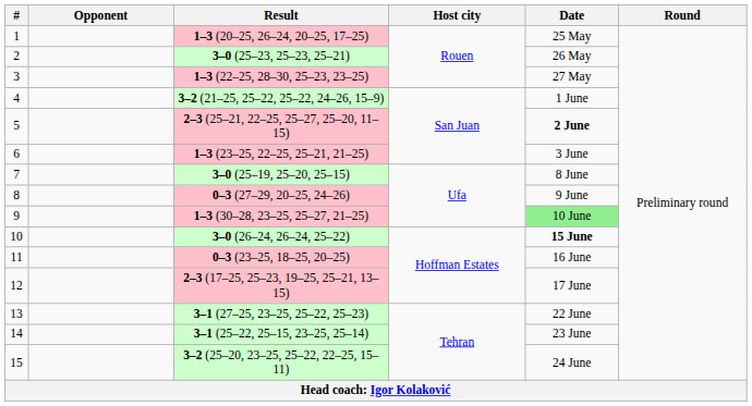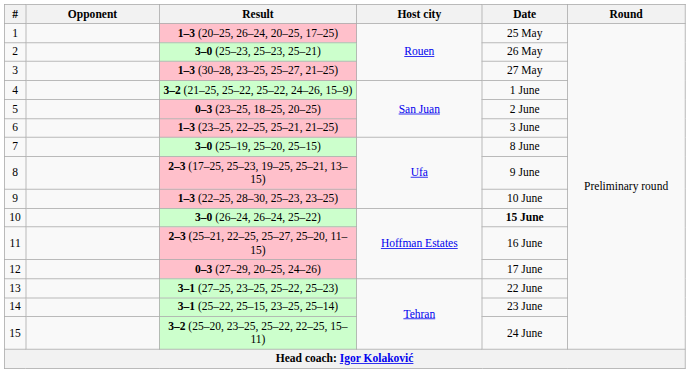3 | Result: 1–3 (22–25, 28–30, 25–23, 23–25) -> 1–3 (30–28, 23–25, 25–27, 21–25)
5 | Result: 2–3 (25–21, 22–25, 25–27, 25–20, 11–15) -> 0–3 (23–25, 18–25, 20–25)
5 | Date: bold -> normal
8 | Result: 0–3 (27–29, 20–25, 24–26) -> 2–3 (17–25, 25–23, 19–25, 25–21, 13–15)
9 | Result: 1–3 (30–28, 23–25, 25–27, 21–25) -> 1–3 (22–25, 28–30, 25–23, 23–25)
9 | Date: lightgreen background -> no background
11 | Result: 0–3 (23–25, 18–25, 20–25) -> 2–3 (25–21, 22–25, 25–27, 25–20, 11–15)
12 | Result: 2–3 (17–25, 25–23, 19–25, 25–21, 13–15) -> 0–3 (27–29, 20–25, 24–26)
